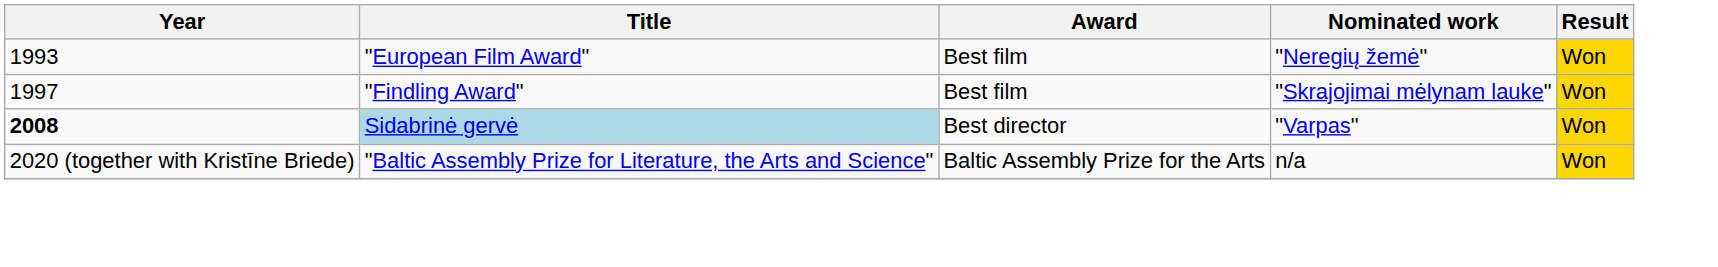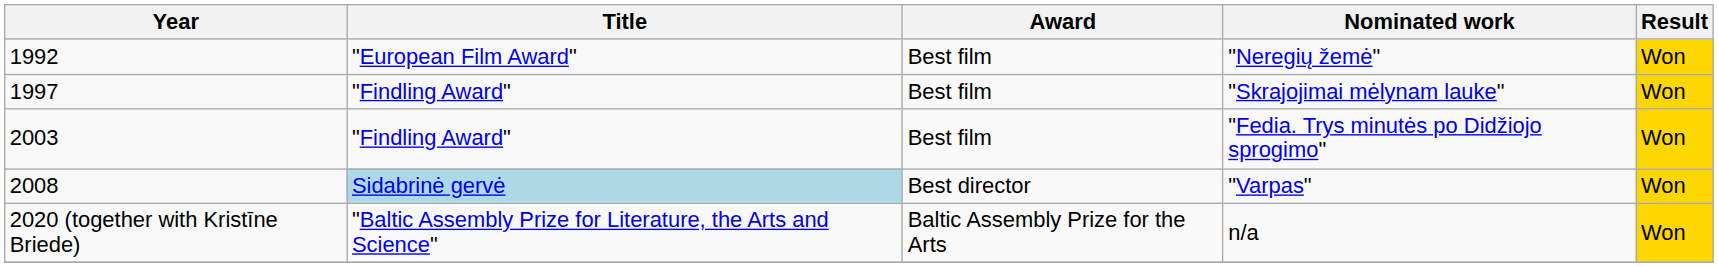"Neregių žemė" | Year: 1993 -> 1992
+ row: 2003 | "Findling Award" | Best film | "Fedia. Trys minutės po Didžiojo sprogimo" | Won
"Varpas" | Year: bold -> normal
